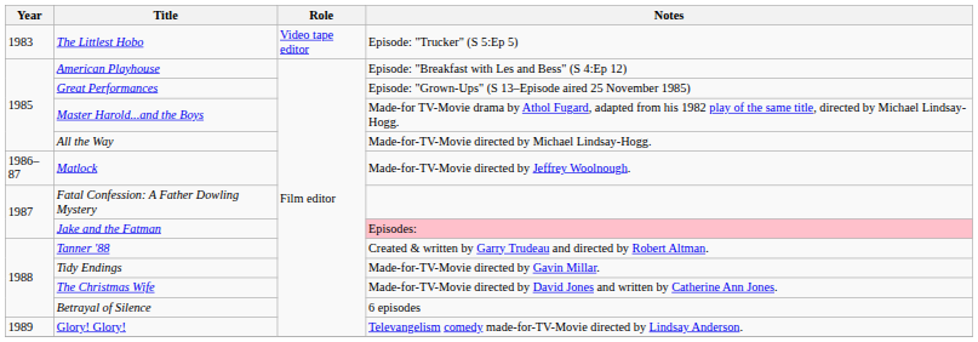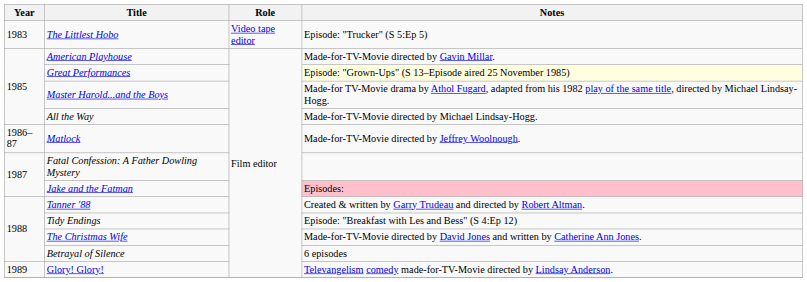American Playhouse | Notes: Episode: "Breakfast with Les and Bess" (S 4:Ep 12) -> Made-for-TV-Movie directed by Gavin Millar.
Great Performances | Notes: no background -> lightyellow background
Tidy Endings | Notes: Made-for-TV-Movie directed by Gavin Millar. -> Episode: "Breakfast with Les and Bess" (S 4:Ep 12)
